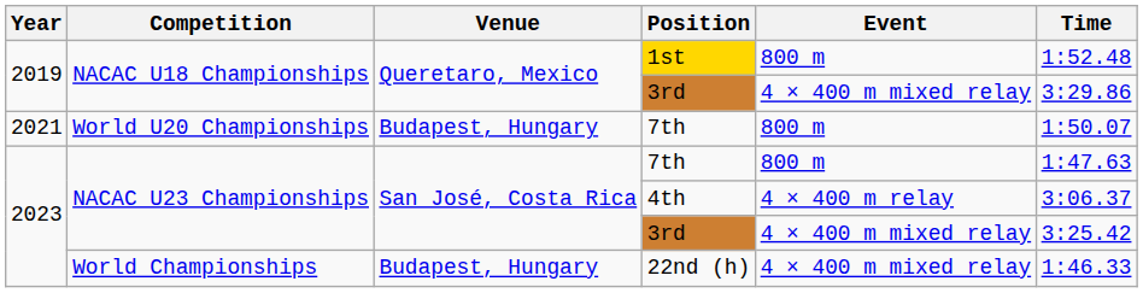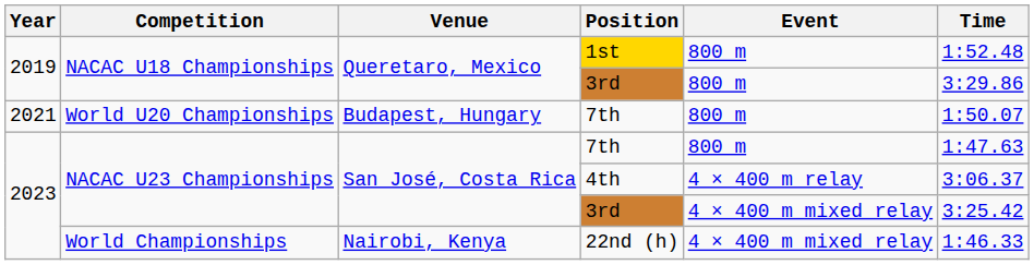NACAC U18 Championships / 3rd | Event: 4 × 400 m mixed relay -> 800 m
22nd (h) | Venue: Budapest, Hungary -> Nairobi, Kenya
